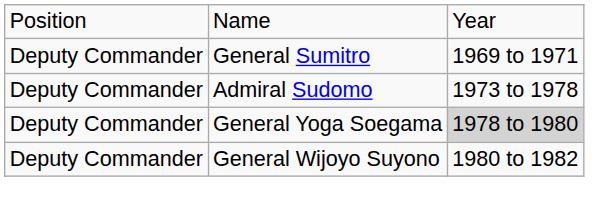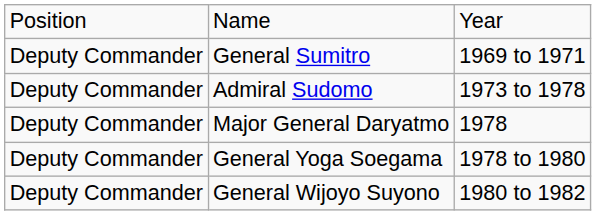+ row: Deputy Commander | Major General Daryatmo | 1978
General Yoga Soegama | column 3: lightgrey background -> no background
